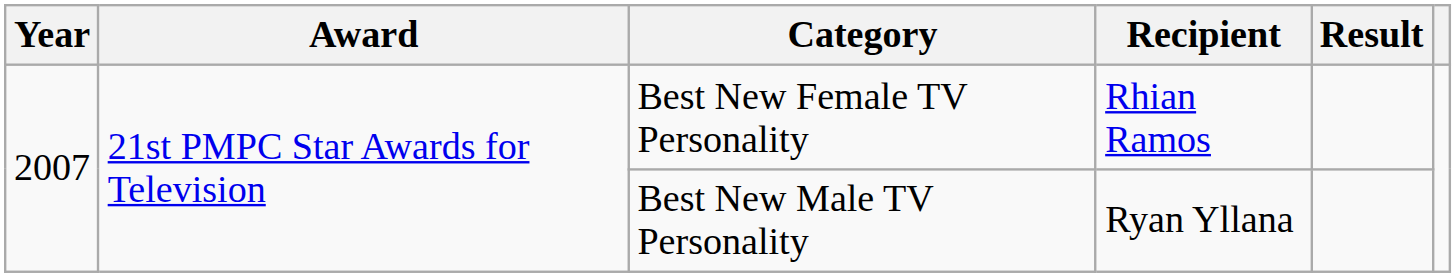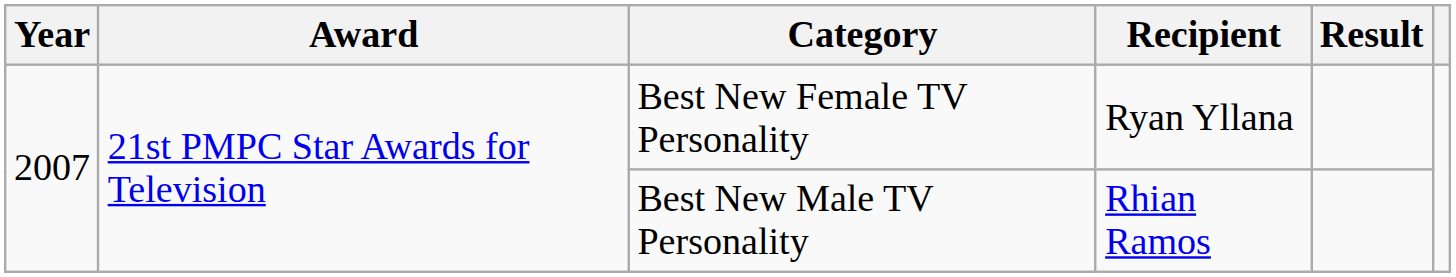Best New Female TV Personality | Recipient: Rhian Ramos -> Ryan Yllana
Best New Male TV Personality | Recipient: Ryan Yllana -> Rhian Ramos
